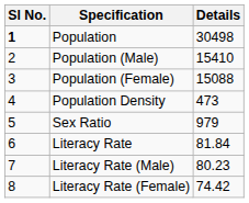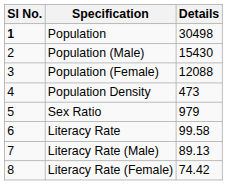Population (Male) | Details: 15410 -> 15430
Population (Female) | Details: 15088 -> 12088
Literacy Rate | Details: 81.84 -> 99.58
Literacy Rate (Male) | Details: 80.23 -> 89.13
